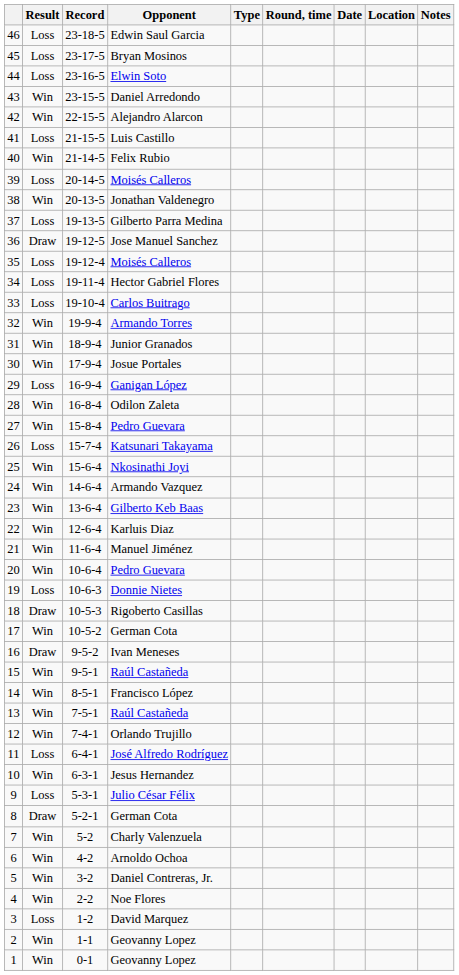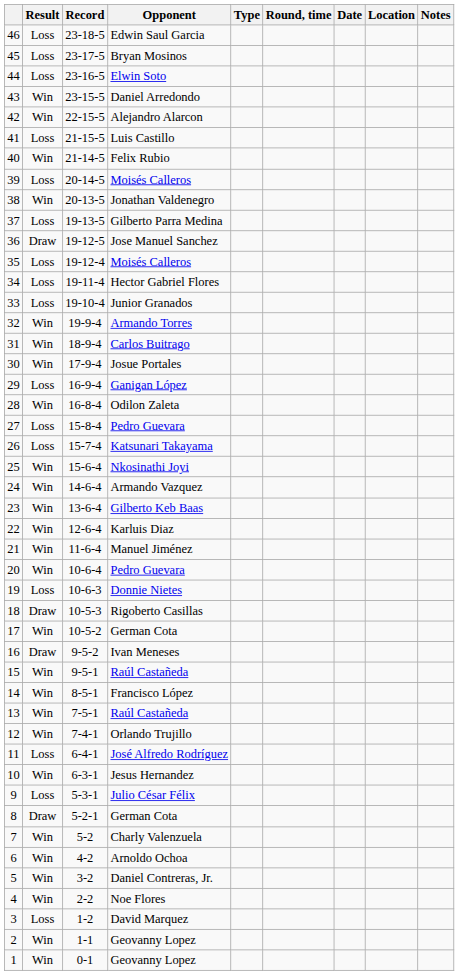33 | Opponent: Carlos Buitrago -> Junior Granados
31 | Opponent: Junior Granados -> Carlos Buitrago
27 | Result: Win -> Loss
